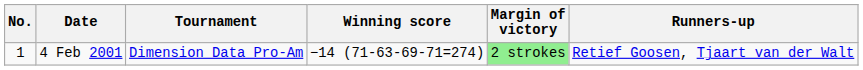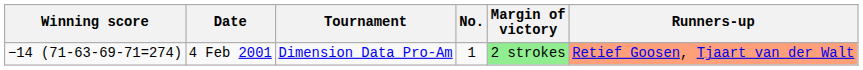columns swapped: No. <-> Winning score
4 Feb 2001 | Runners-up: no background -> lightsalmon background
